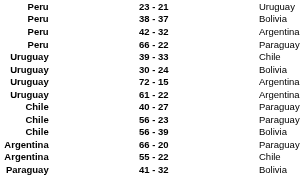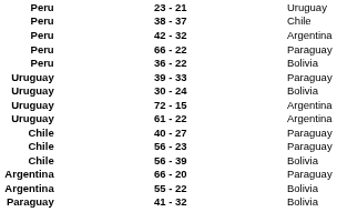38 - 37 | column 3: Bolivia -> Chile
+ row: Peru | 36 - 22 | Bolivia
39 - 33 | column 3: Chile -> Paraguay
55 - 22 | column 3: Chile -> Bolivia
